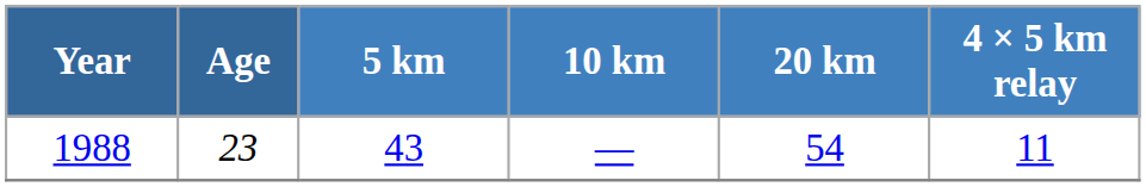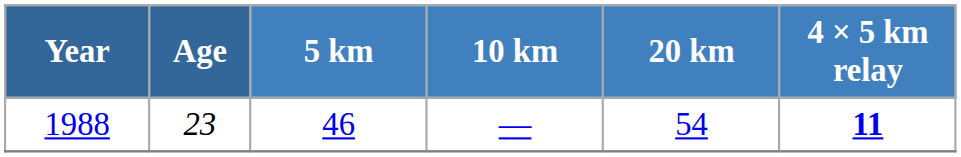1988 | 5 km: 43 -> 46
1988 | 4 × 5 km relay: normal -> bold
